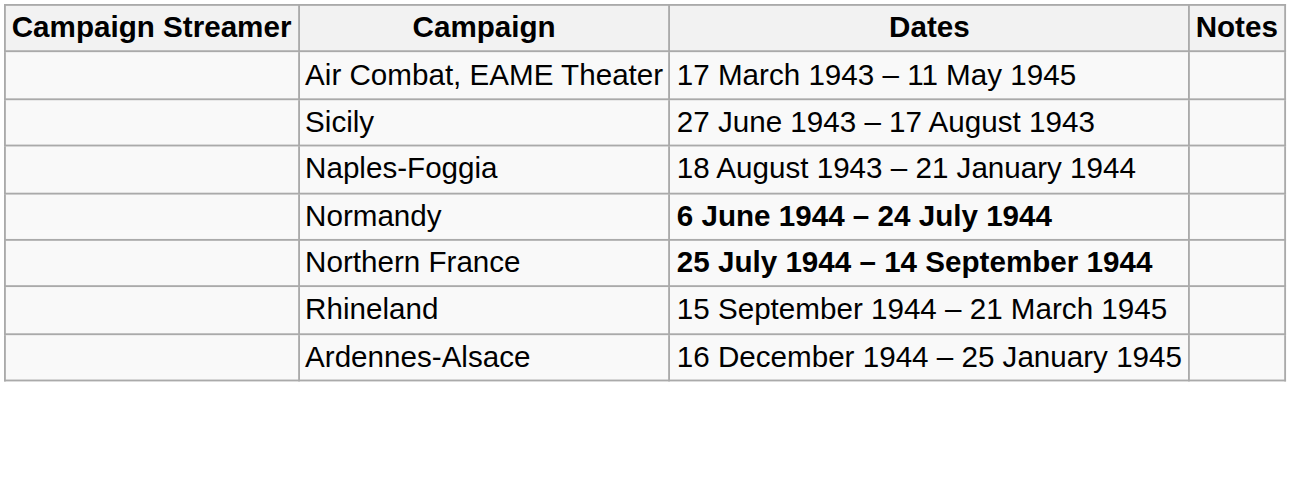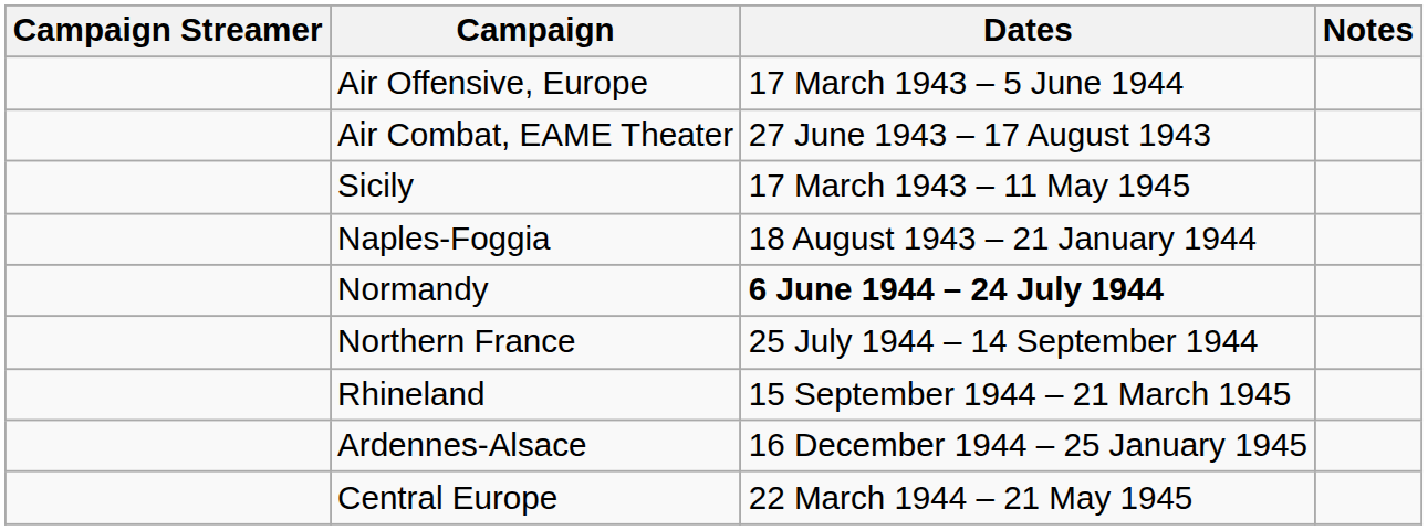+ row: Air Offensive, Europe | 17 March 1943 – 5 June 1944
Air Combat, EAME Theater | Dates: 17 March 1943 – 11 May 1945 -> 27 June 1943 – 17 August 1943
Sicily | Dates: 27 June 1943 – 17 August 1943 -> 17 March 1943 – 11 May 1945
Northern France | Dates: bold -> normal
+ row: Central Europe | 22 March 1944 – 21 May 1945
